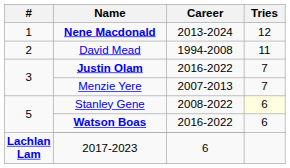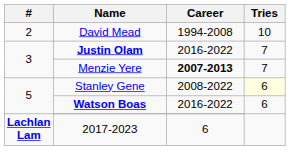- row: 1 | Nene Macdonald | 2013-2024 | 12
David Mead | Tries: 11 -> 10
Menzie Yere | Career: normal -> bold
